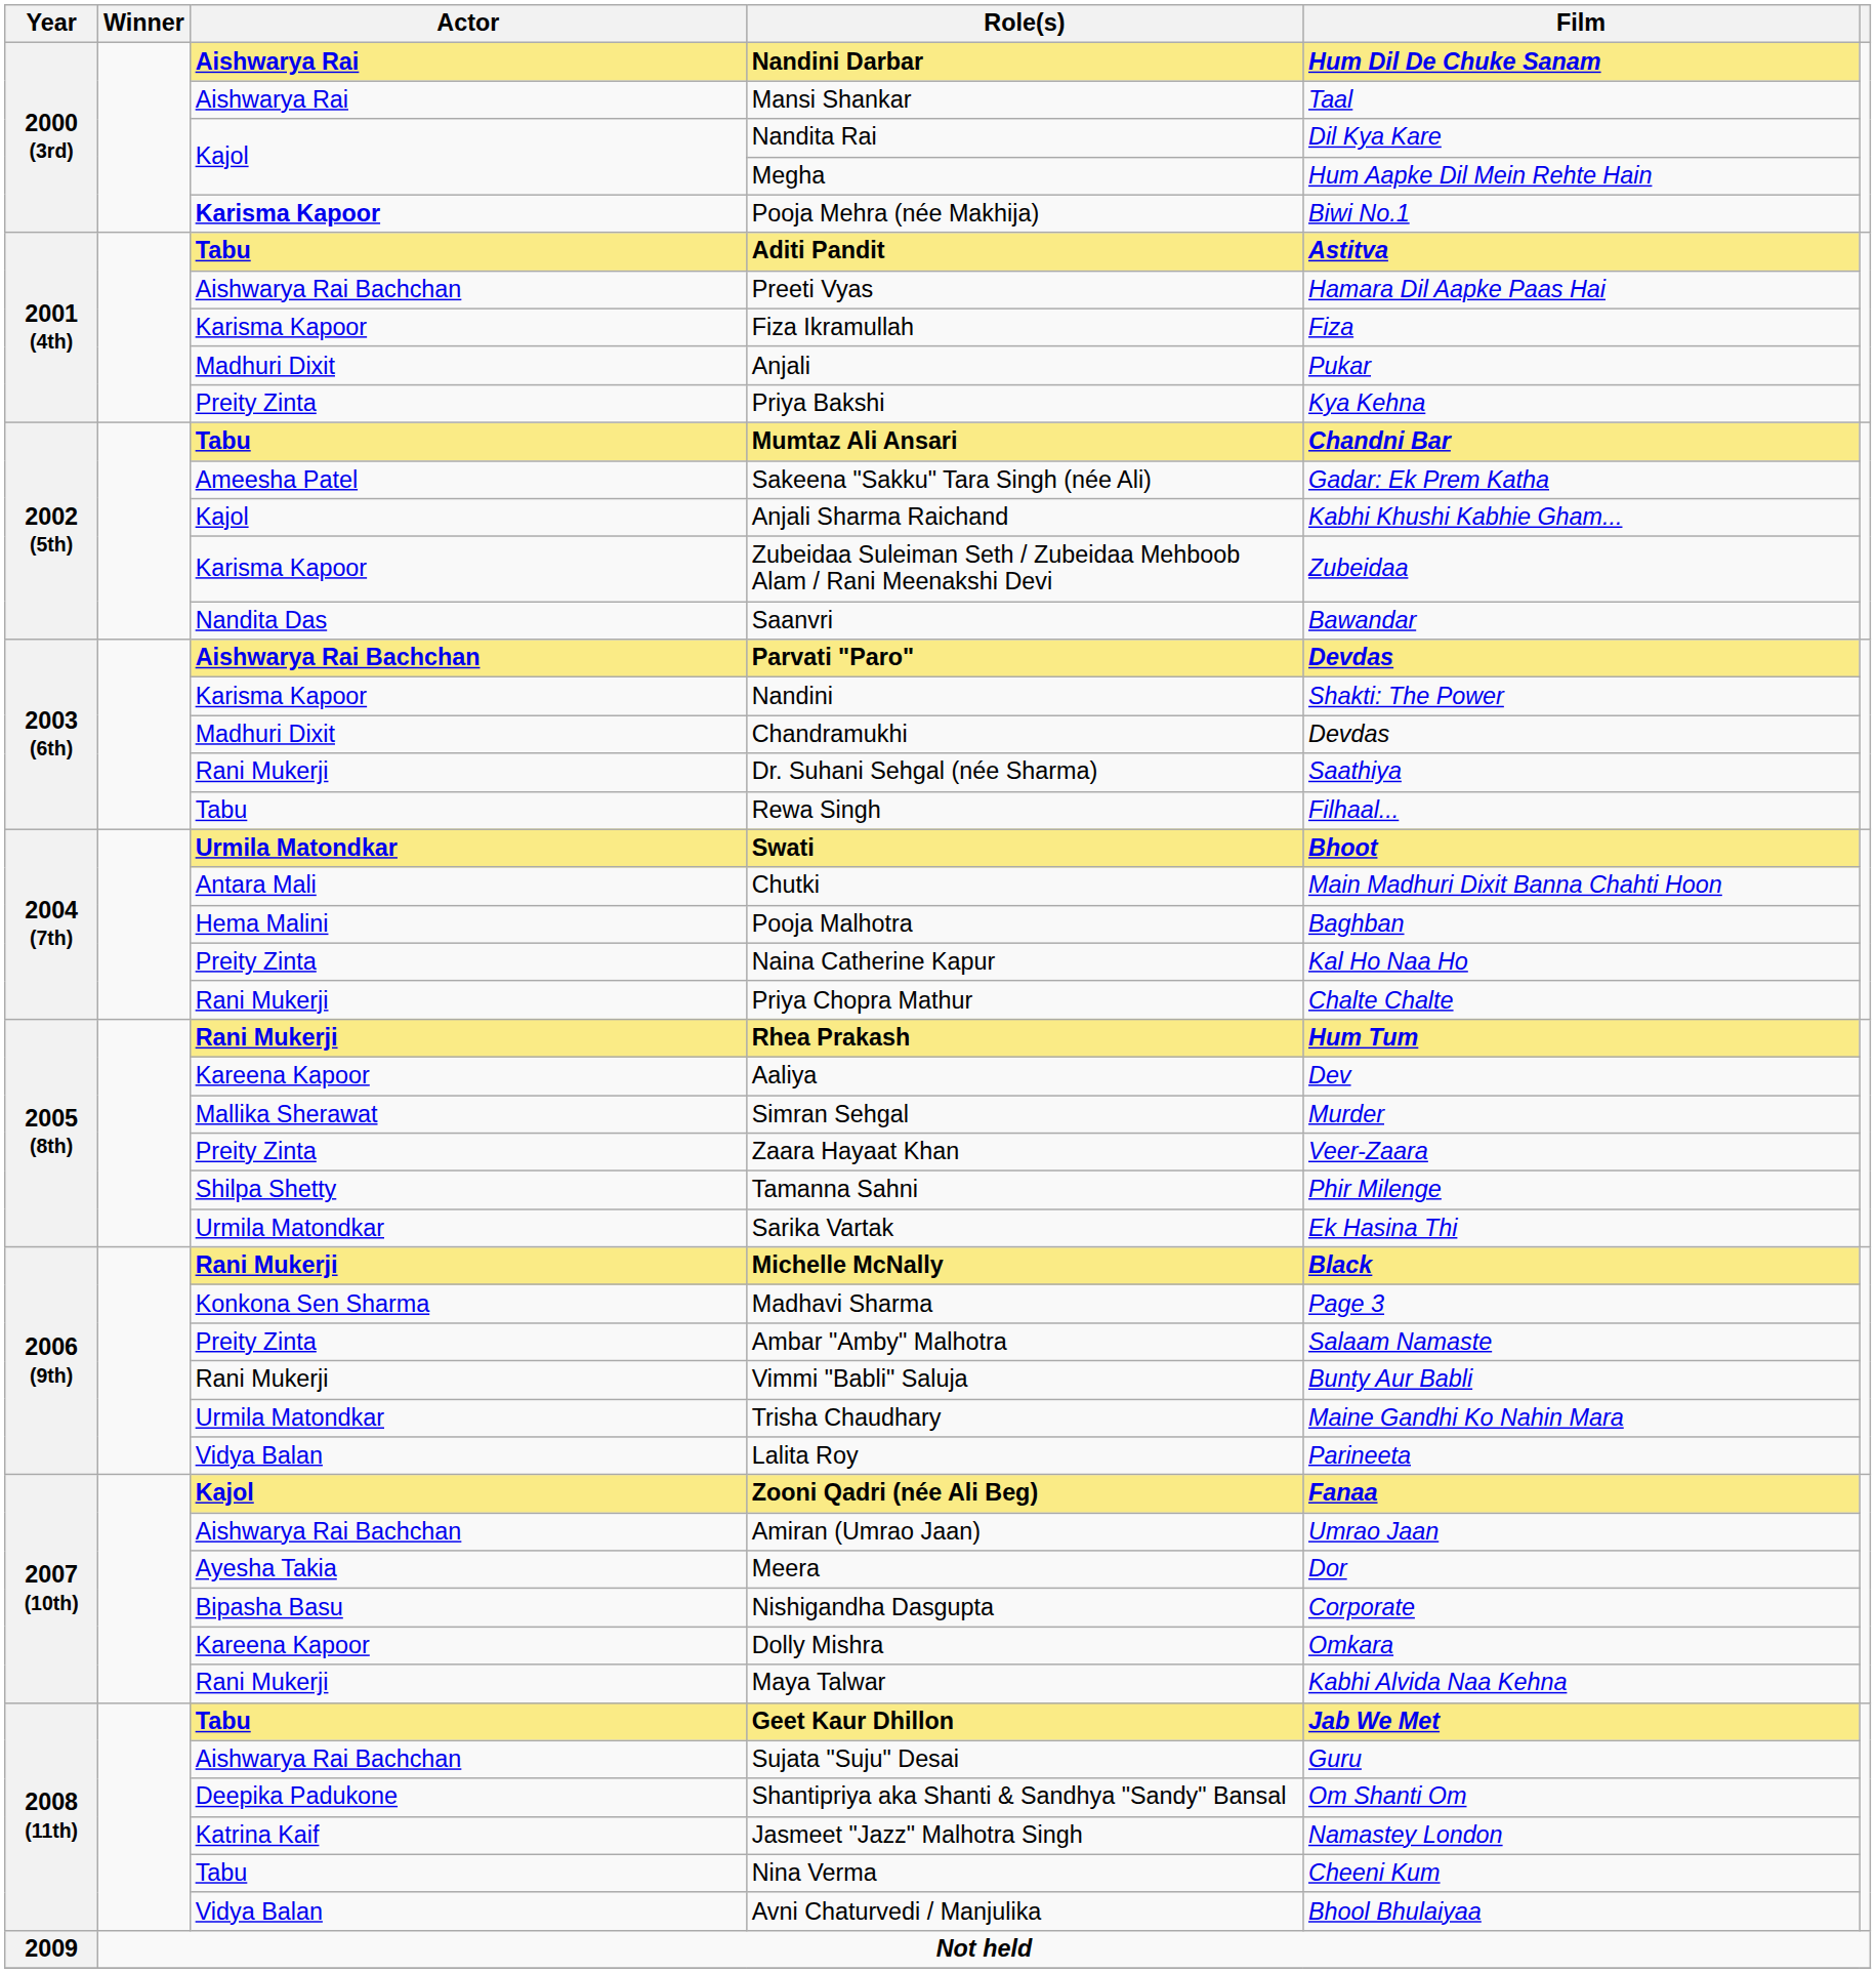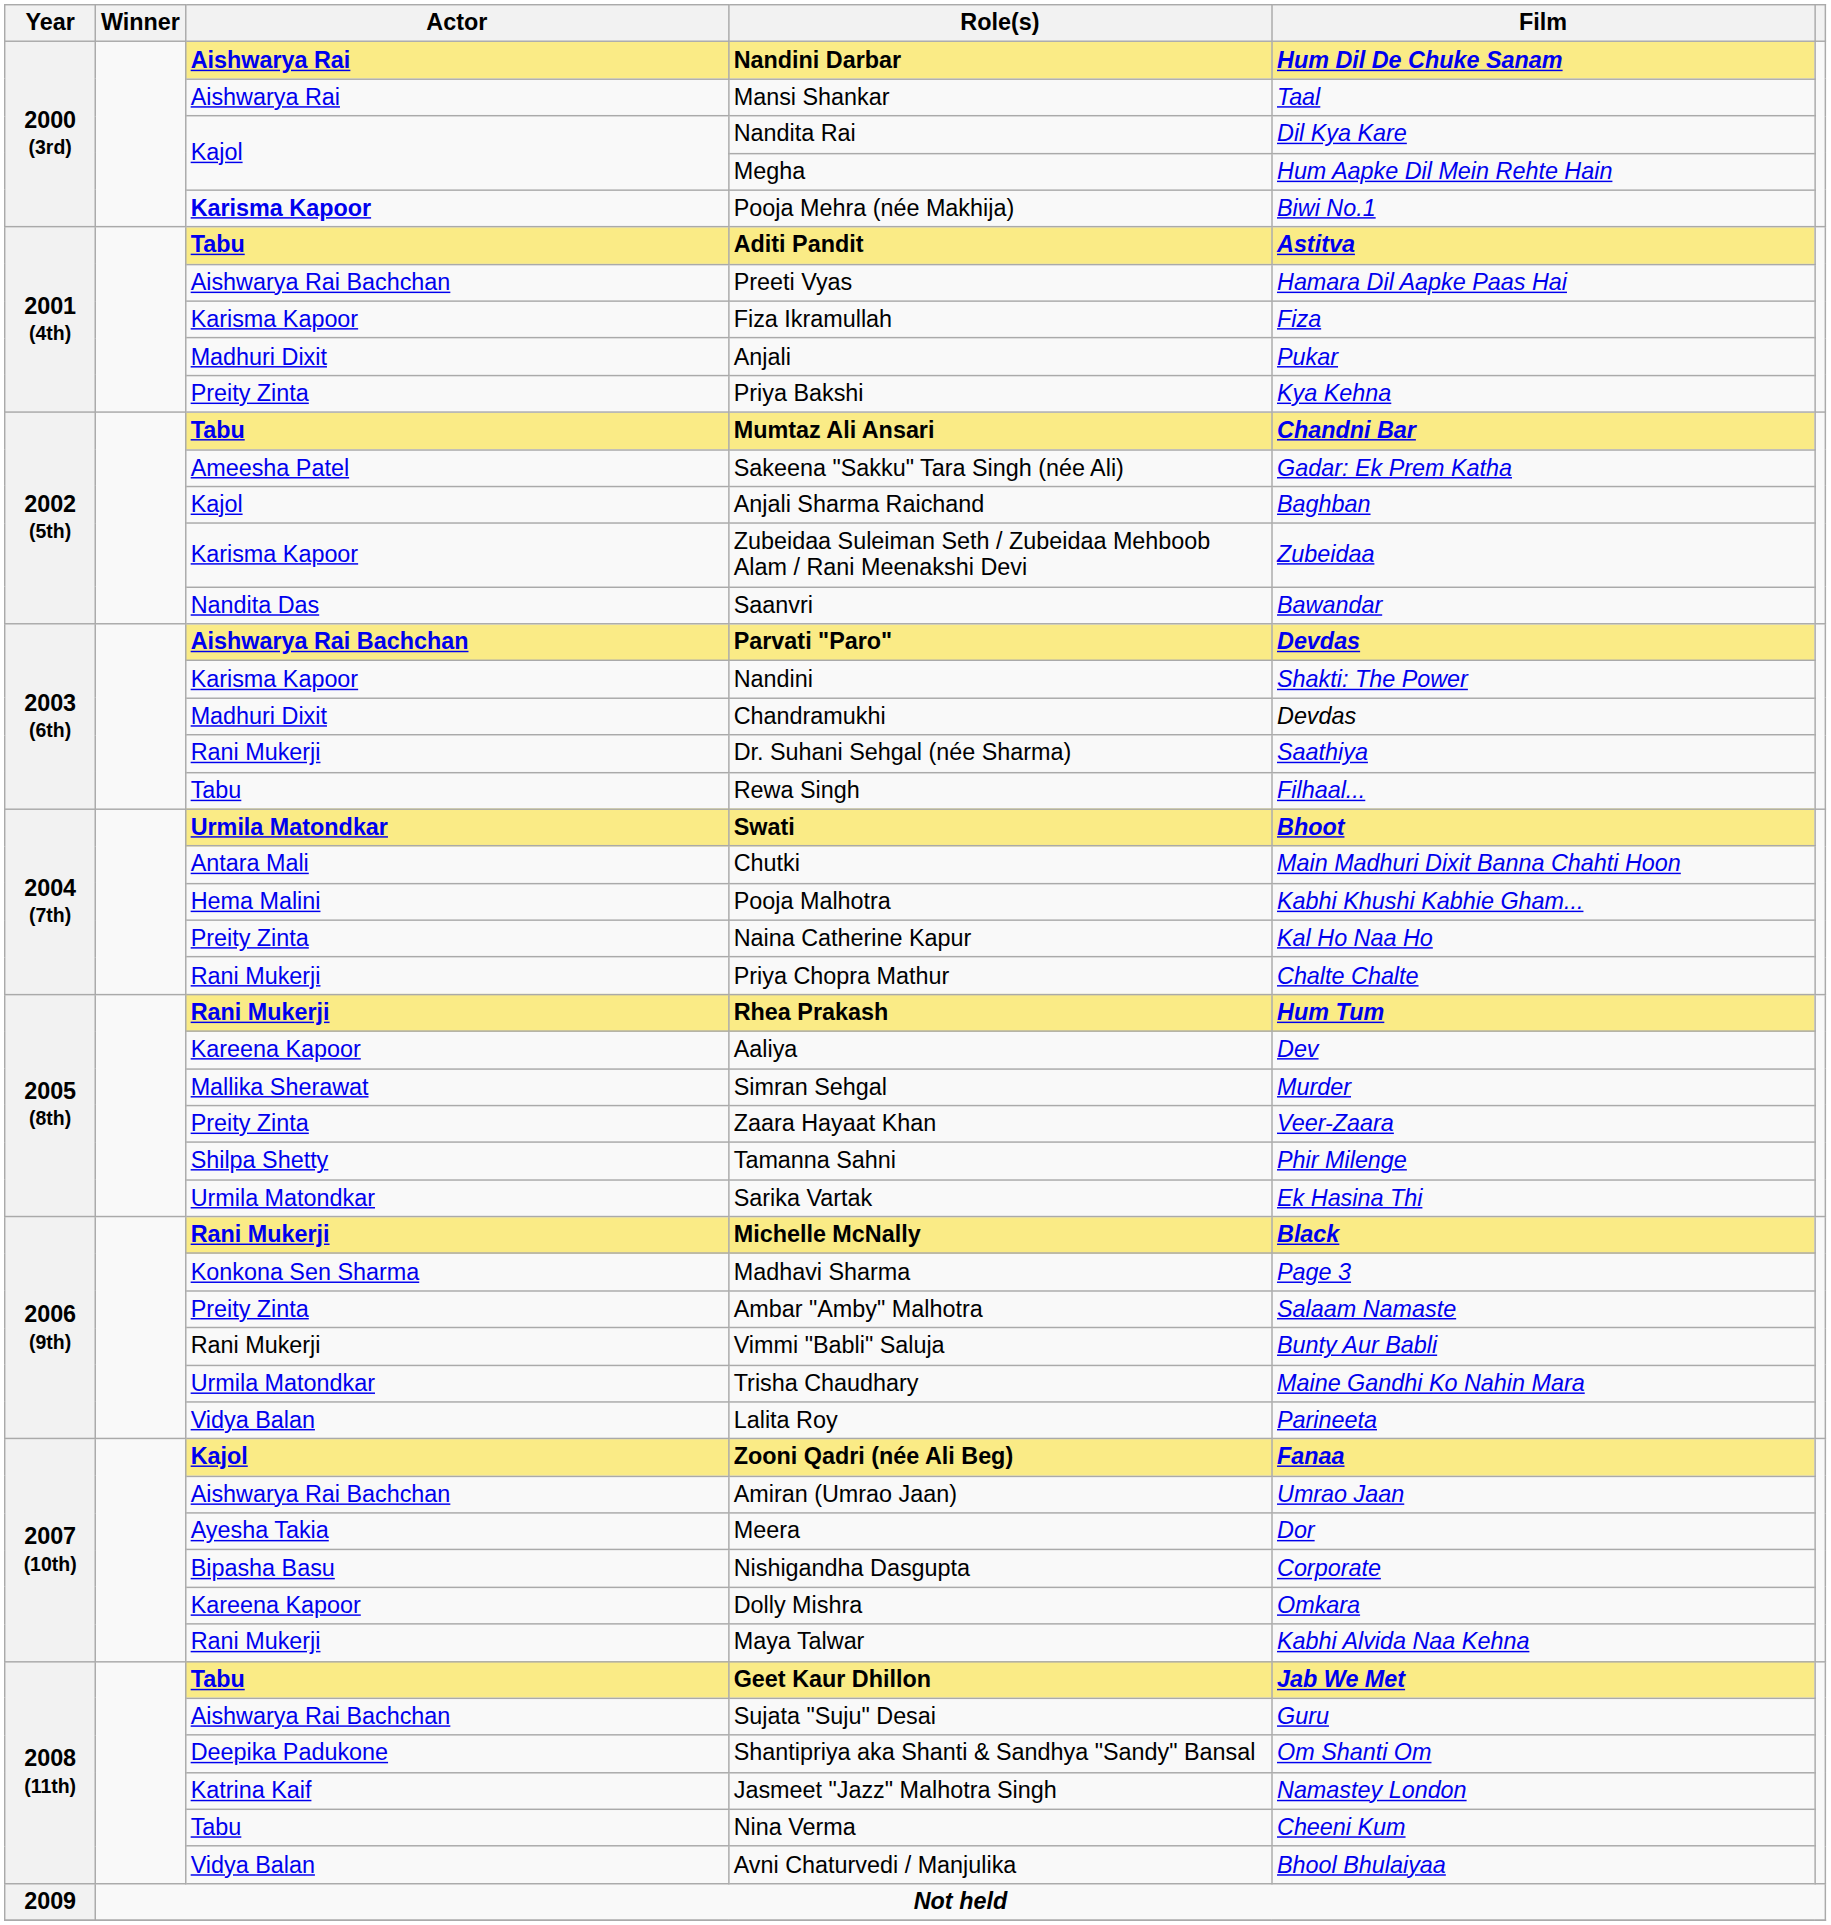Anjali Sharma Raichand | Film: Kabhi Khushi Kabhie Gham... -> Baghban
Pooja Malhotra | Film: Baghban -> Kabhi Khushi Kabhie Gham...
